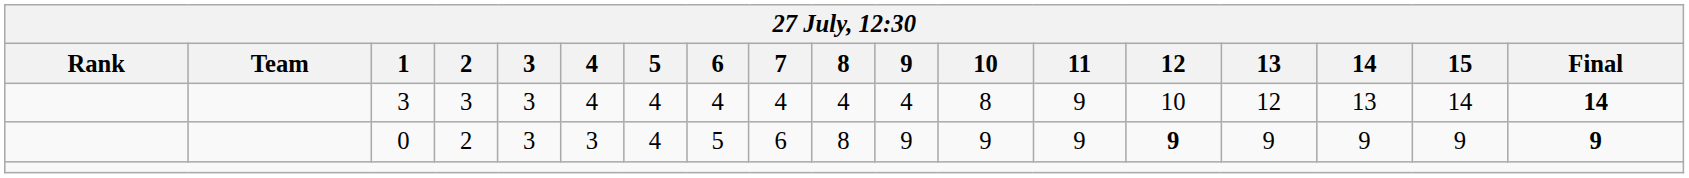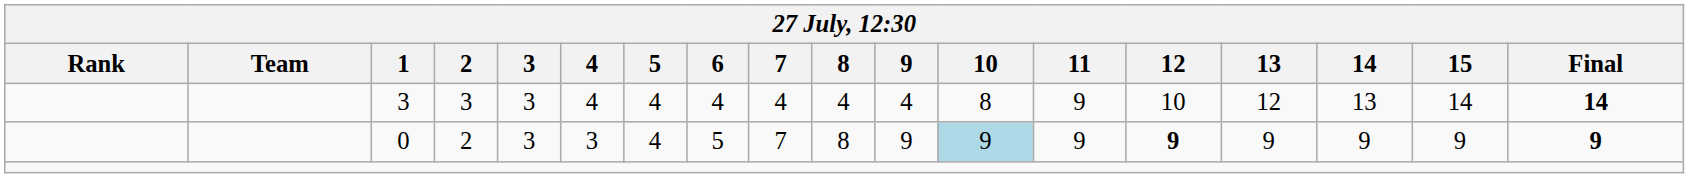0 | 7: 6 -> 7
0 | 10: no background -> lightblue background
